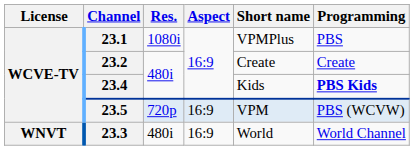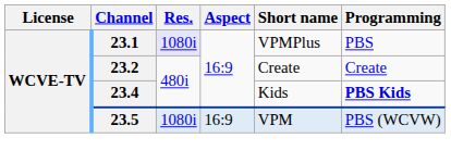23.1 | Res.: no background -> lavender background
23.5 | Res.: 720p -> 1080i
- row: WNVT | 23.3 | 480i | 16:9 | World | World Channel
